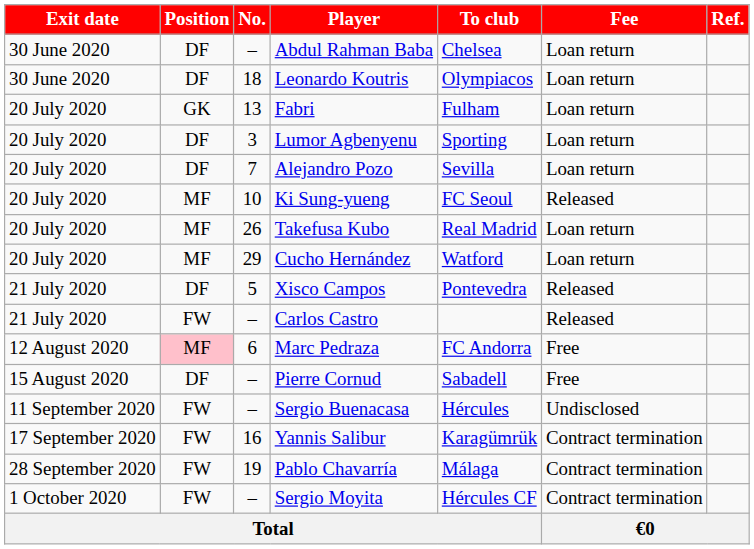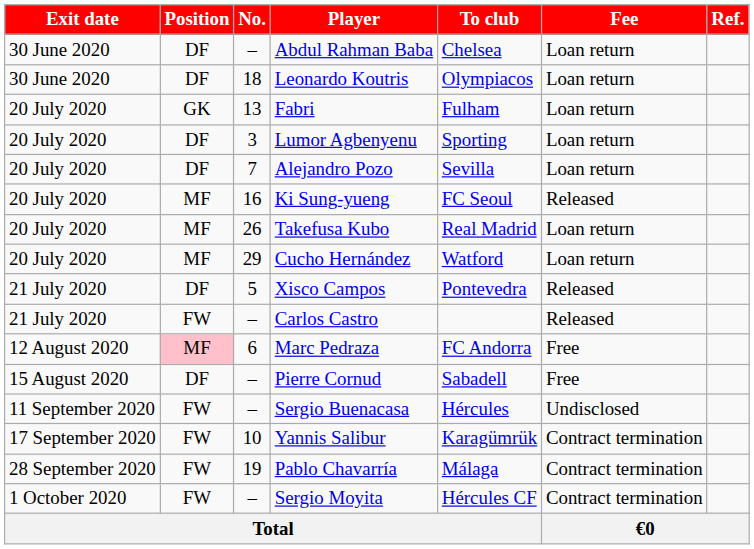Ki Sung-yueng | No.: 10 -> 16
Yannis Salibur | No.: 16 -> 10
